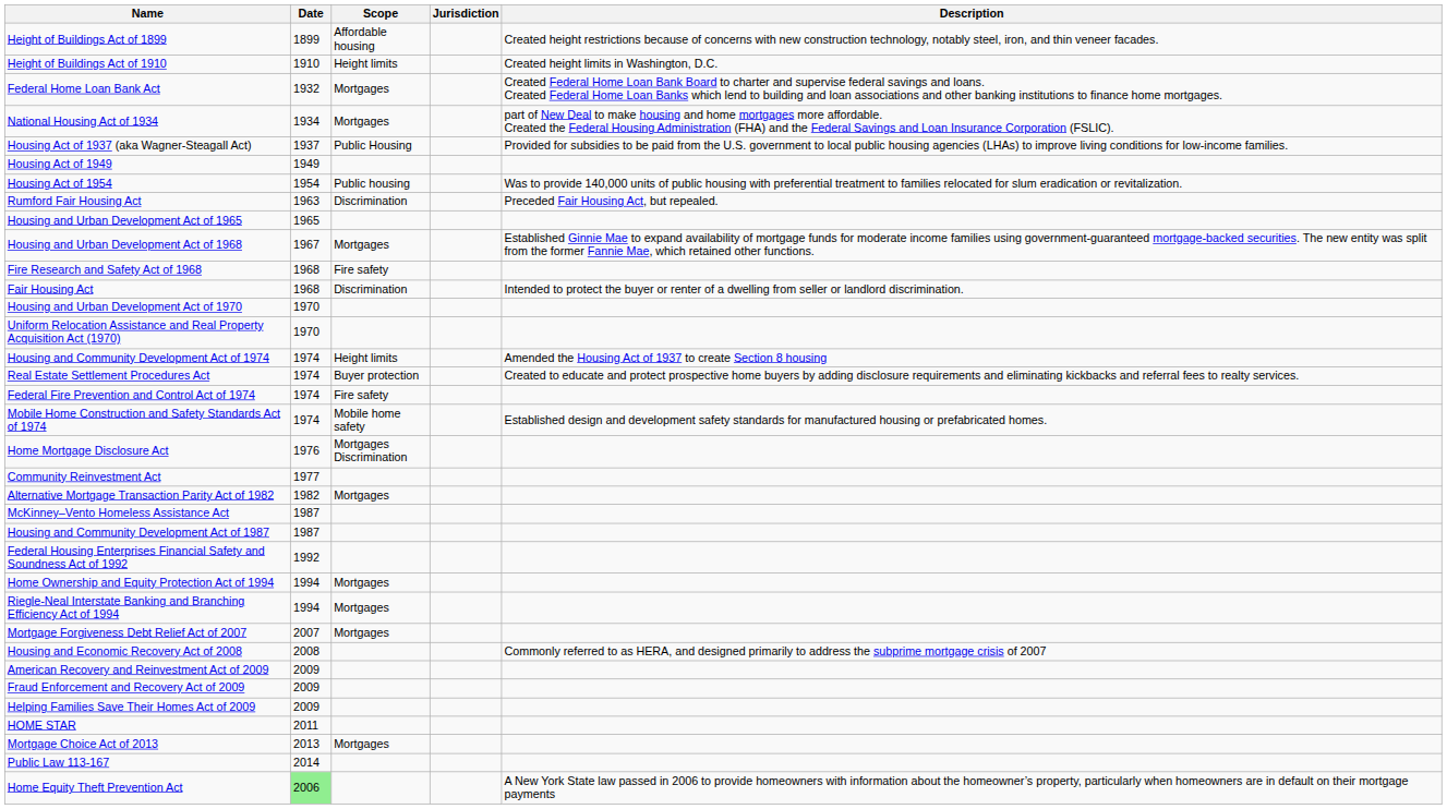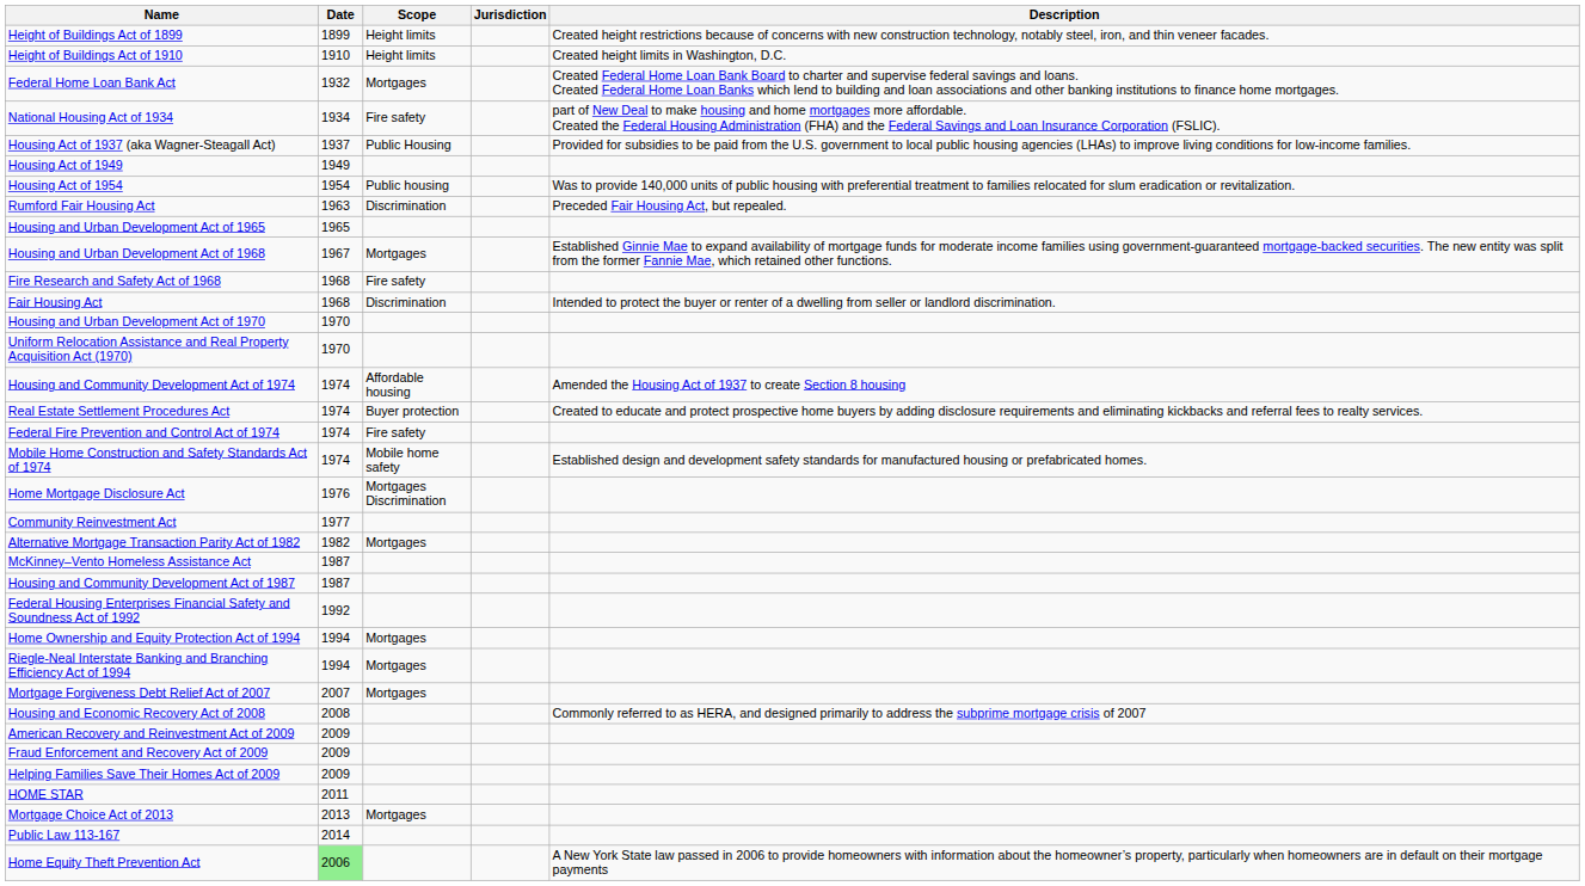Height of Buildings Act of 1899 | Scope: Affordable housing -> Height limits
National Housing Act of 1934 | Scope: Mortgages -> Fire safety
Housing and Community Development Act of 1974 | Scope: Height limits -> Affordable housing
